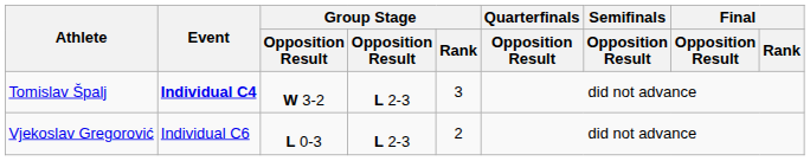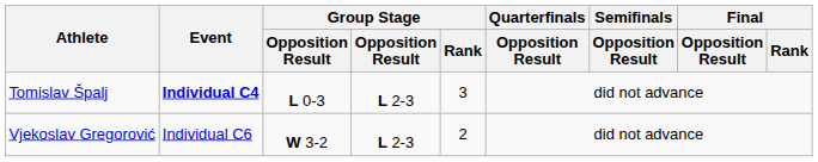Tomislav Špalj | column 3: W 3-2 -> L 0-3
Vjekoslav Gregorović | column 3: L 0-3 -> W 3-2
